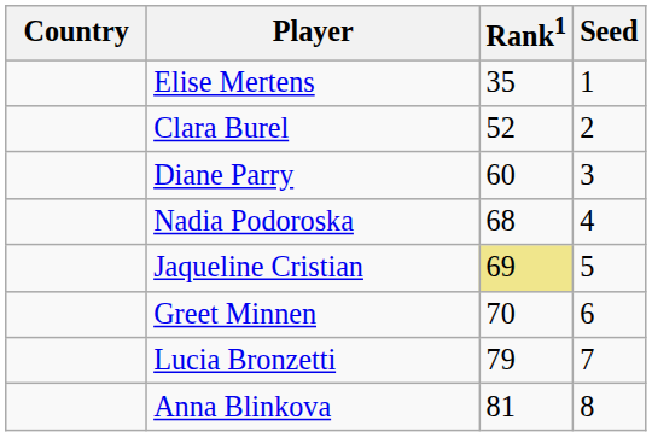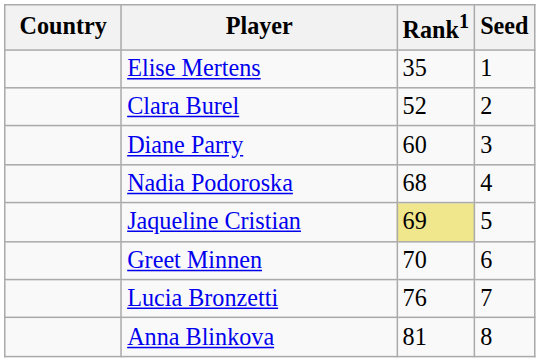Lucia Bronzetti | Rank1: 79 -> 76
